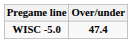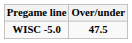WISC -5.0 | Over/under: 47.4 -> 47.5
